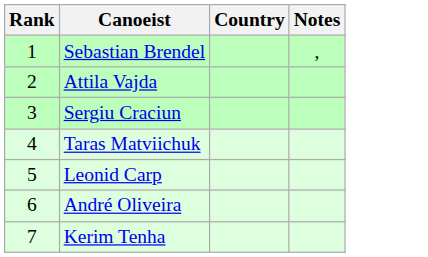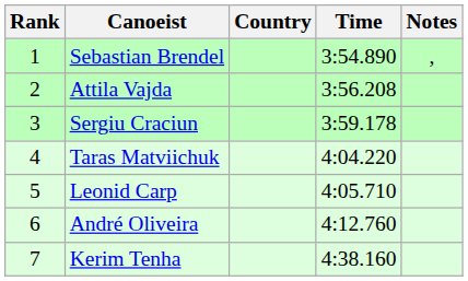+ column: Time | 3:54.890 | 3:56.208 | 3:59.178 | 4:04.220 | 4:05.710 | 4:12.760 | 4:38.160
